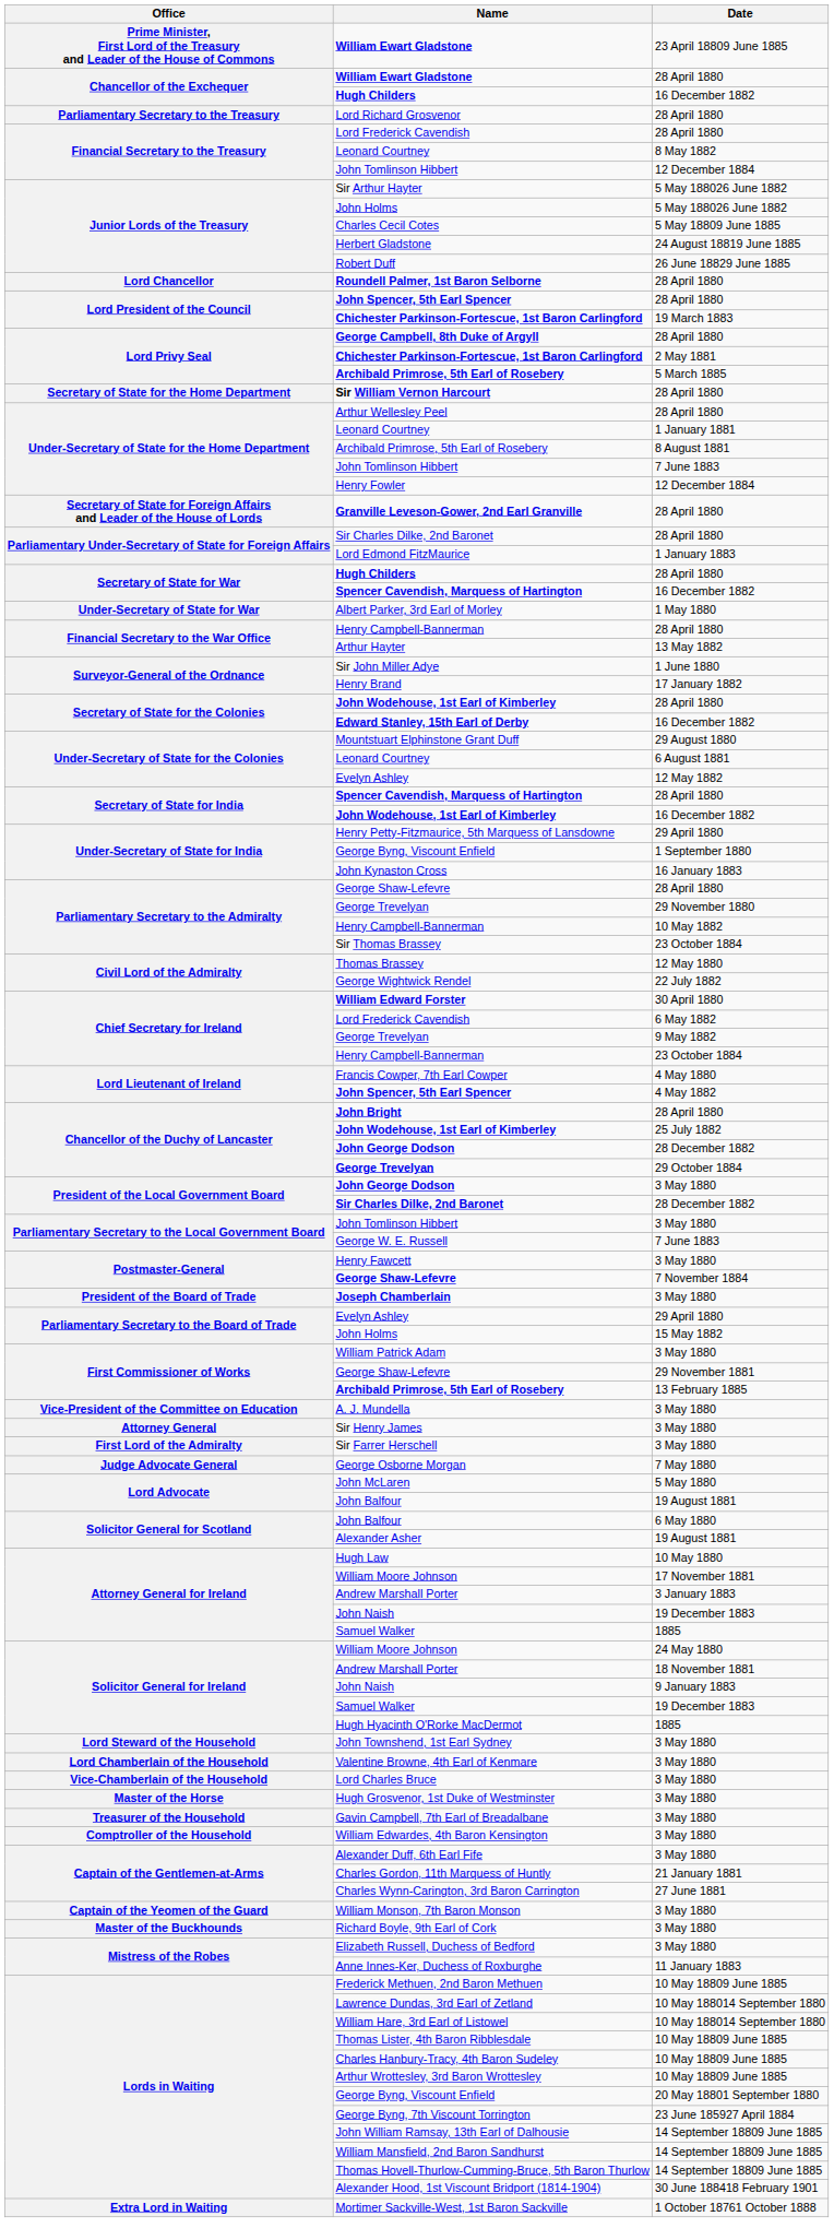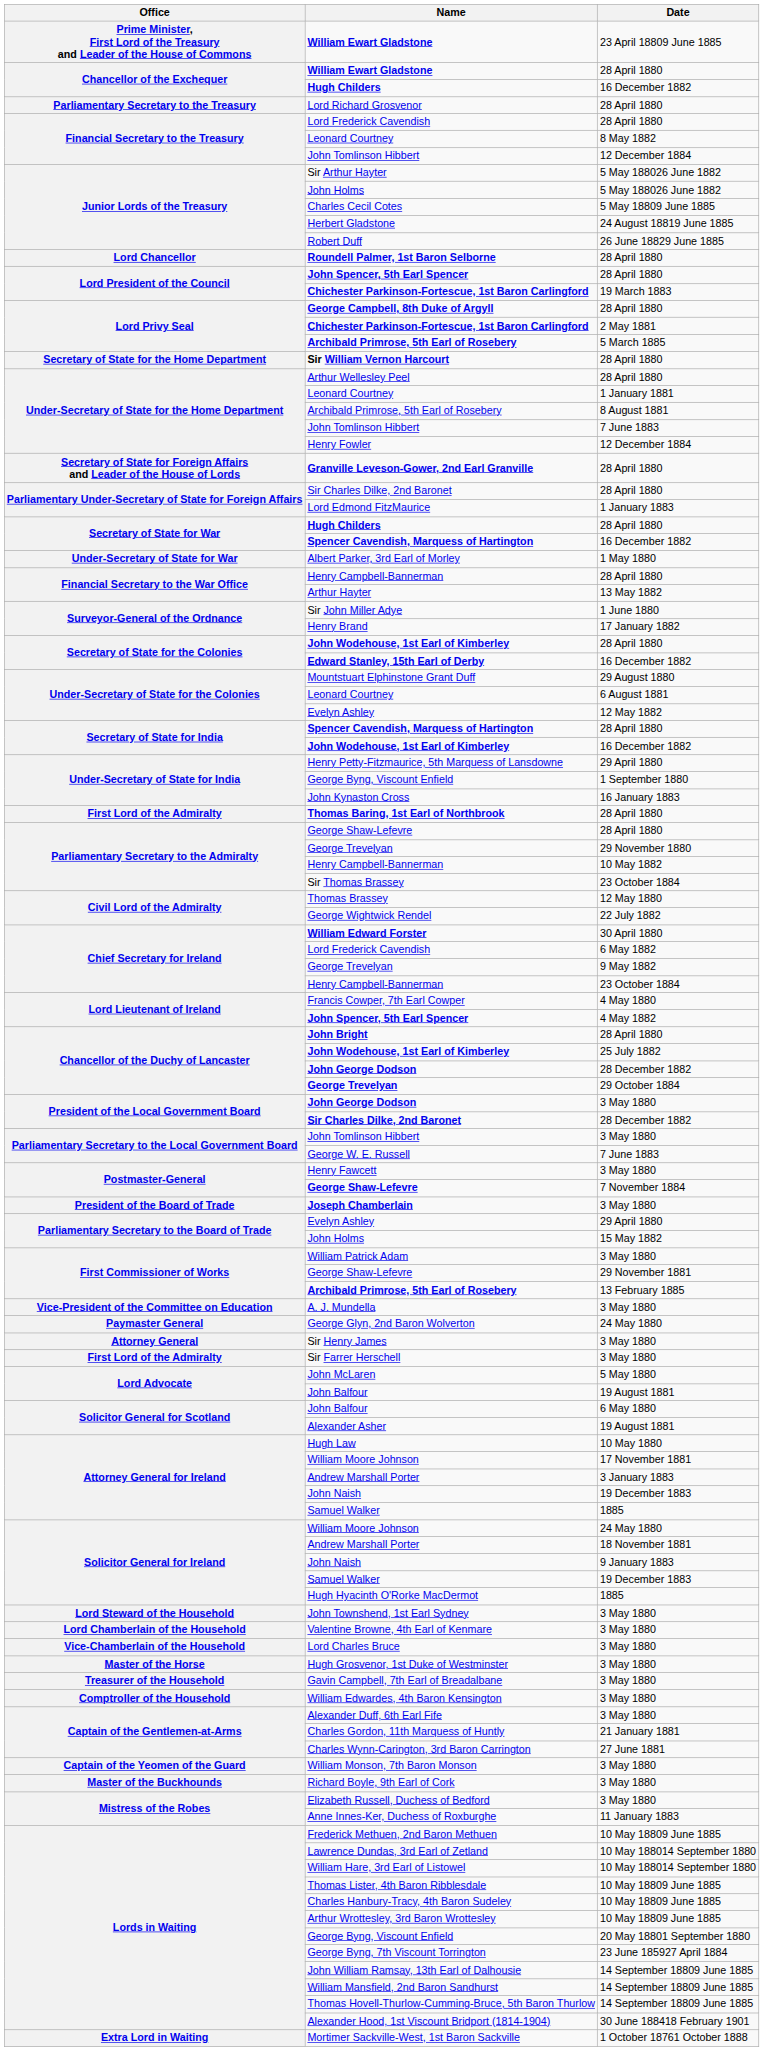+ row: First Lord of the Admiralty | Thomas Baring, 1st Earl of Northbrook | 28 April 1880
+ row: Paymaster General | George Glyn, 2nd Baron Wolverton | 24 May 1880
- row: Judge Advocate General | George Osborne Morgan | 7 May 1880
